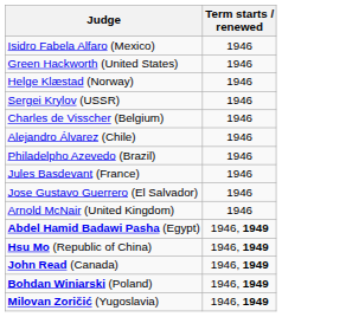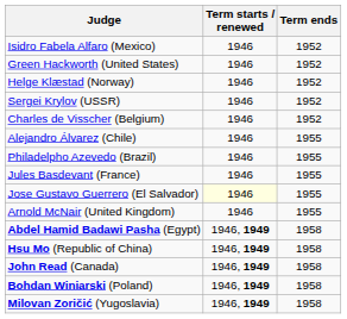+ column: Term ends | 1952 | 1952 | 1952 | 1952 | 1952 | 1955 | 1955 | 1955 | 1955 | 1955 | 1958 | 1958 | 1958 | 1958 | 1958
Jose Gustavo Guerrero (El Salvador) | Term starts / renewed: no background -> lightyellow background
